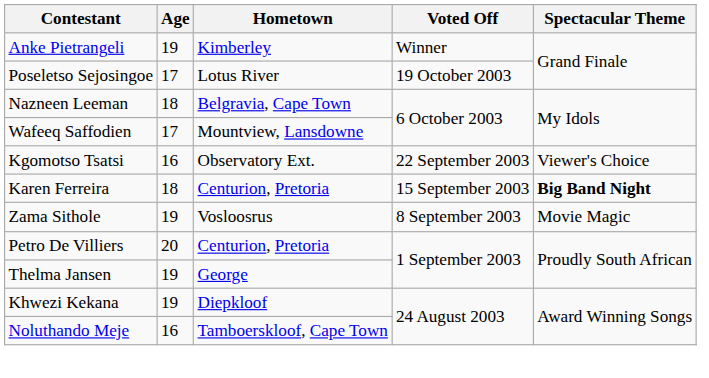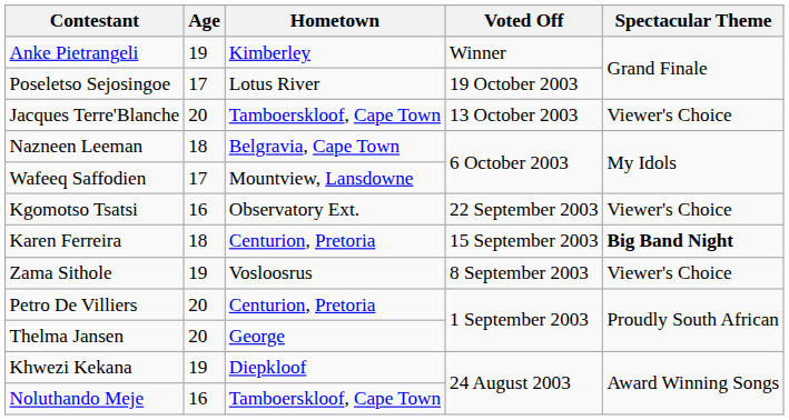+ row: Jacques Terre'Blanche | 20 | Tamboerskloof, Cape Town | 13 October 2003 | Viewer's Choice
Zama Sithole | Spectacular Theme: Movie Magic -> Viewer's Choice
Thelma Jansen | Age: 19 -> 20
